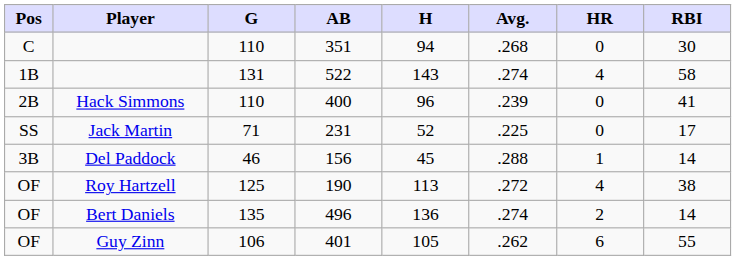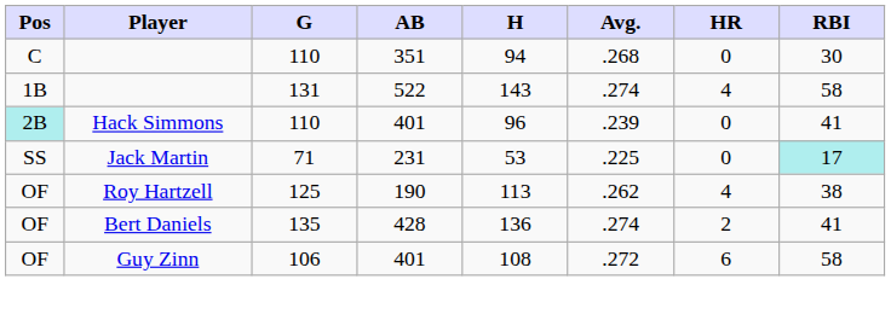Hack Simmons | Pos: no background -> paleturquoise background
Hack Simmons | AB: 400 -> 401
Jack Martin | H: 52 -> 53
Jack Martin | RBI: no background -> paleturquoise background
- row: 3B | Del Paddock | 46 | 156 | 45 | .288 | 1 | 14
Roy Hartzell | Avg.: .272 -> .262
Bert Daniels | AB: 496 -> 428
Bert Daniels | RBI: 14 -> 41
Guy Zinn | H: 105 -> 108
Guy Zinn | Avg.: .262 -> .272
Guy Zinn | RBI: 55 -> 58
